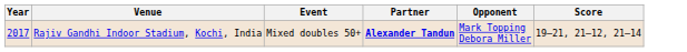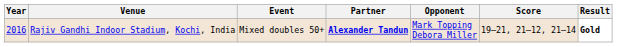+ column: Result | Gold
Rajiv Gandhi Indoor Stadium, Kochi, India | Year: 2017 -> 2016
